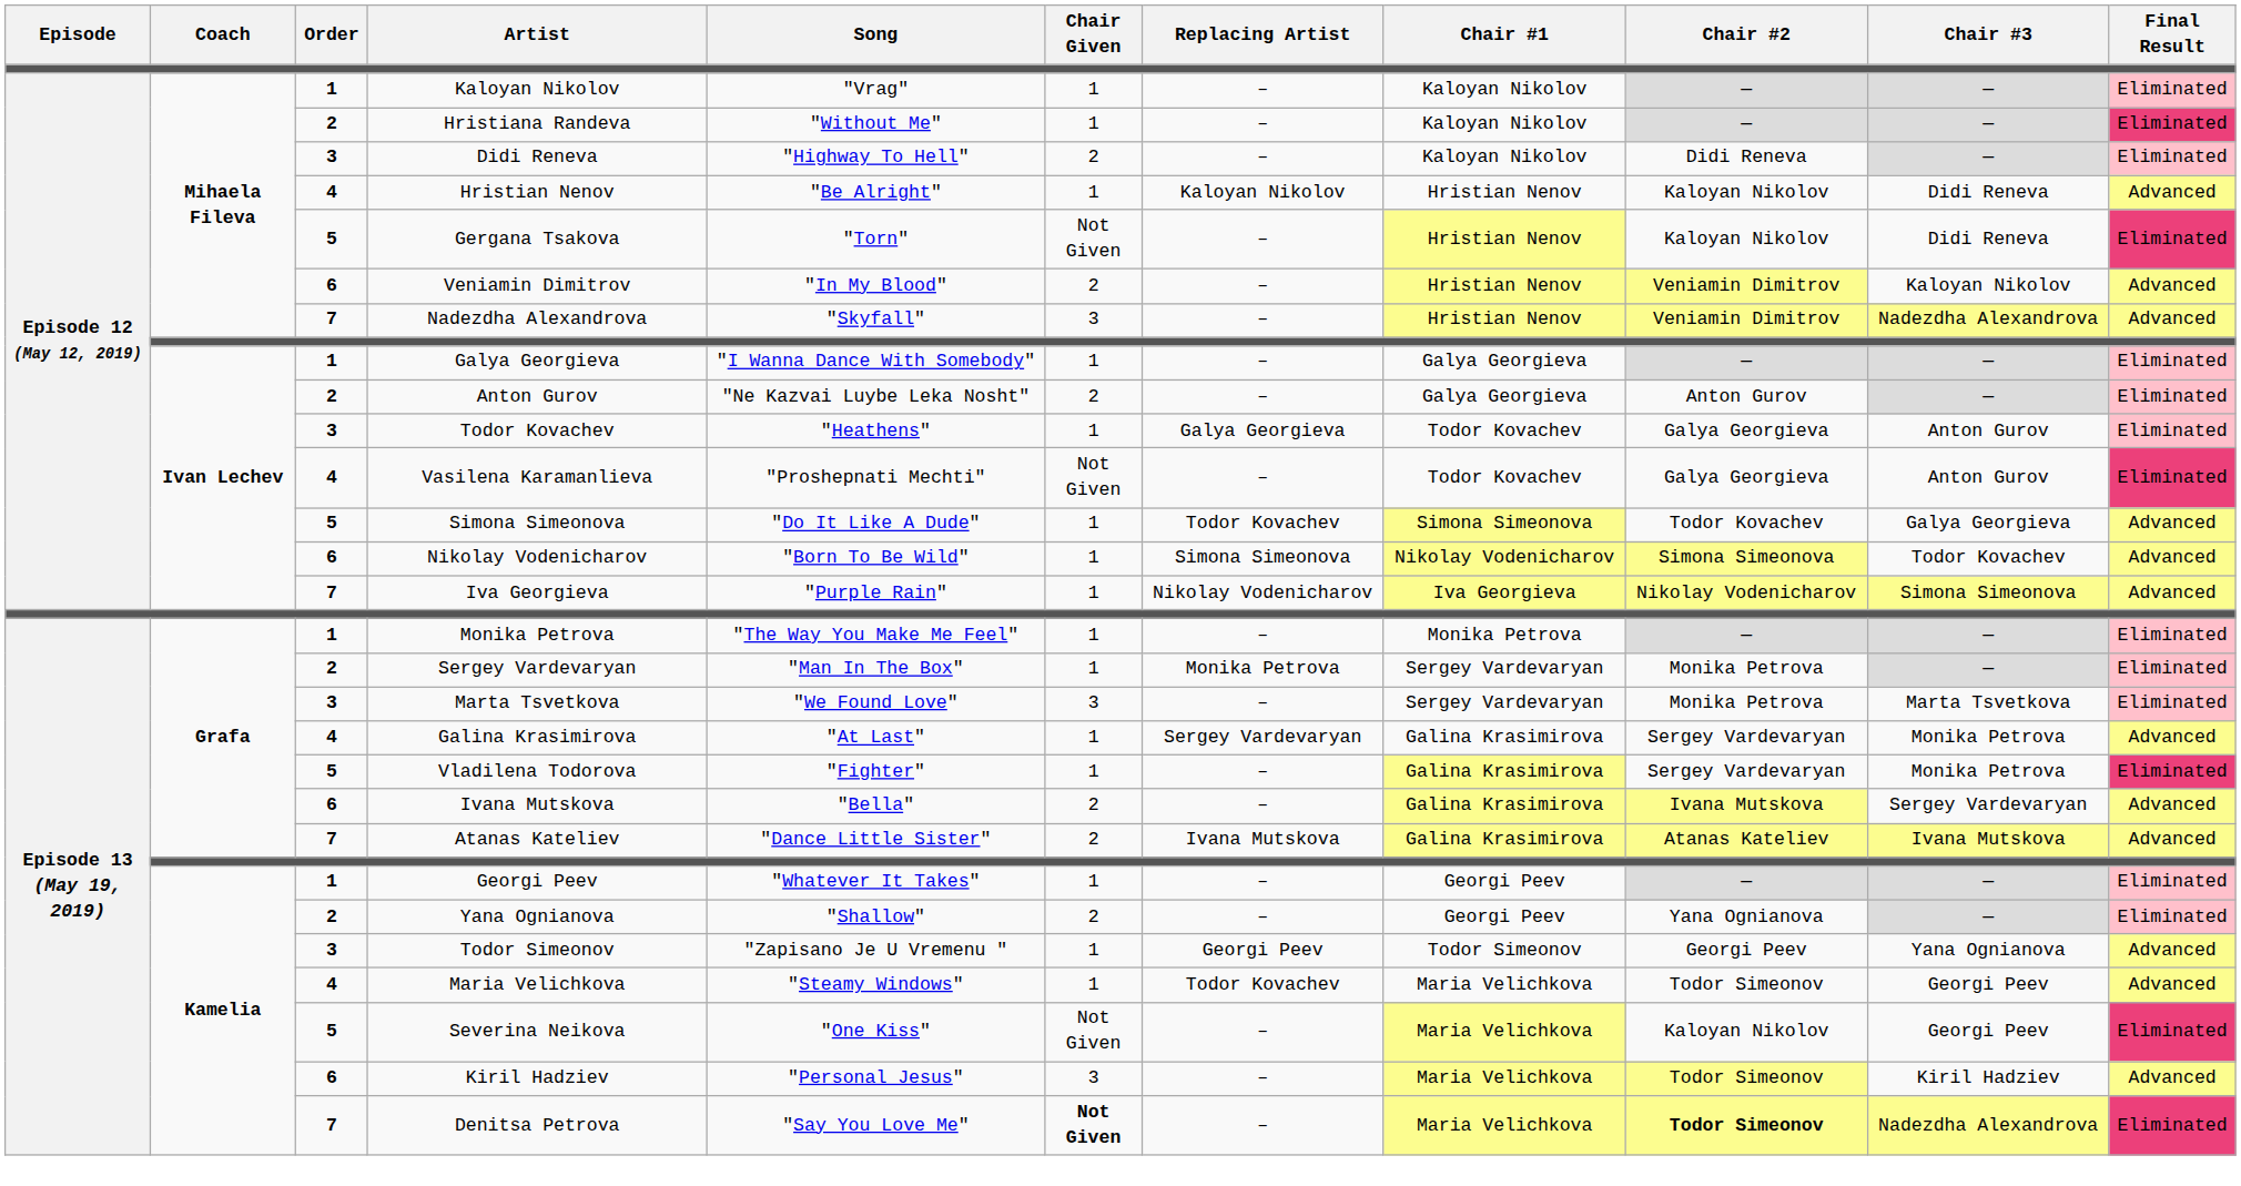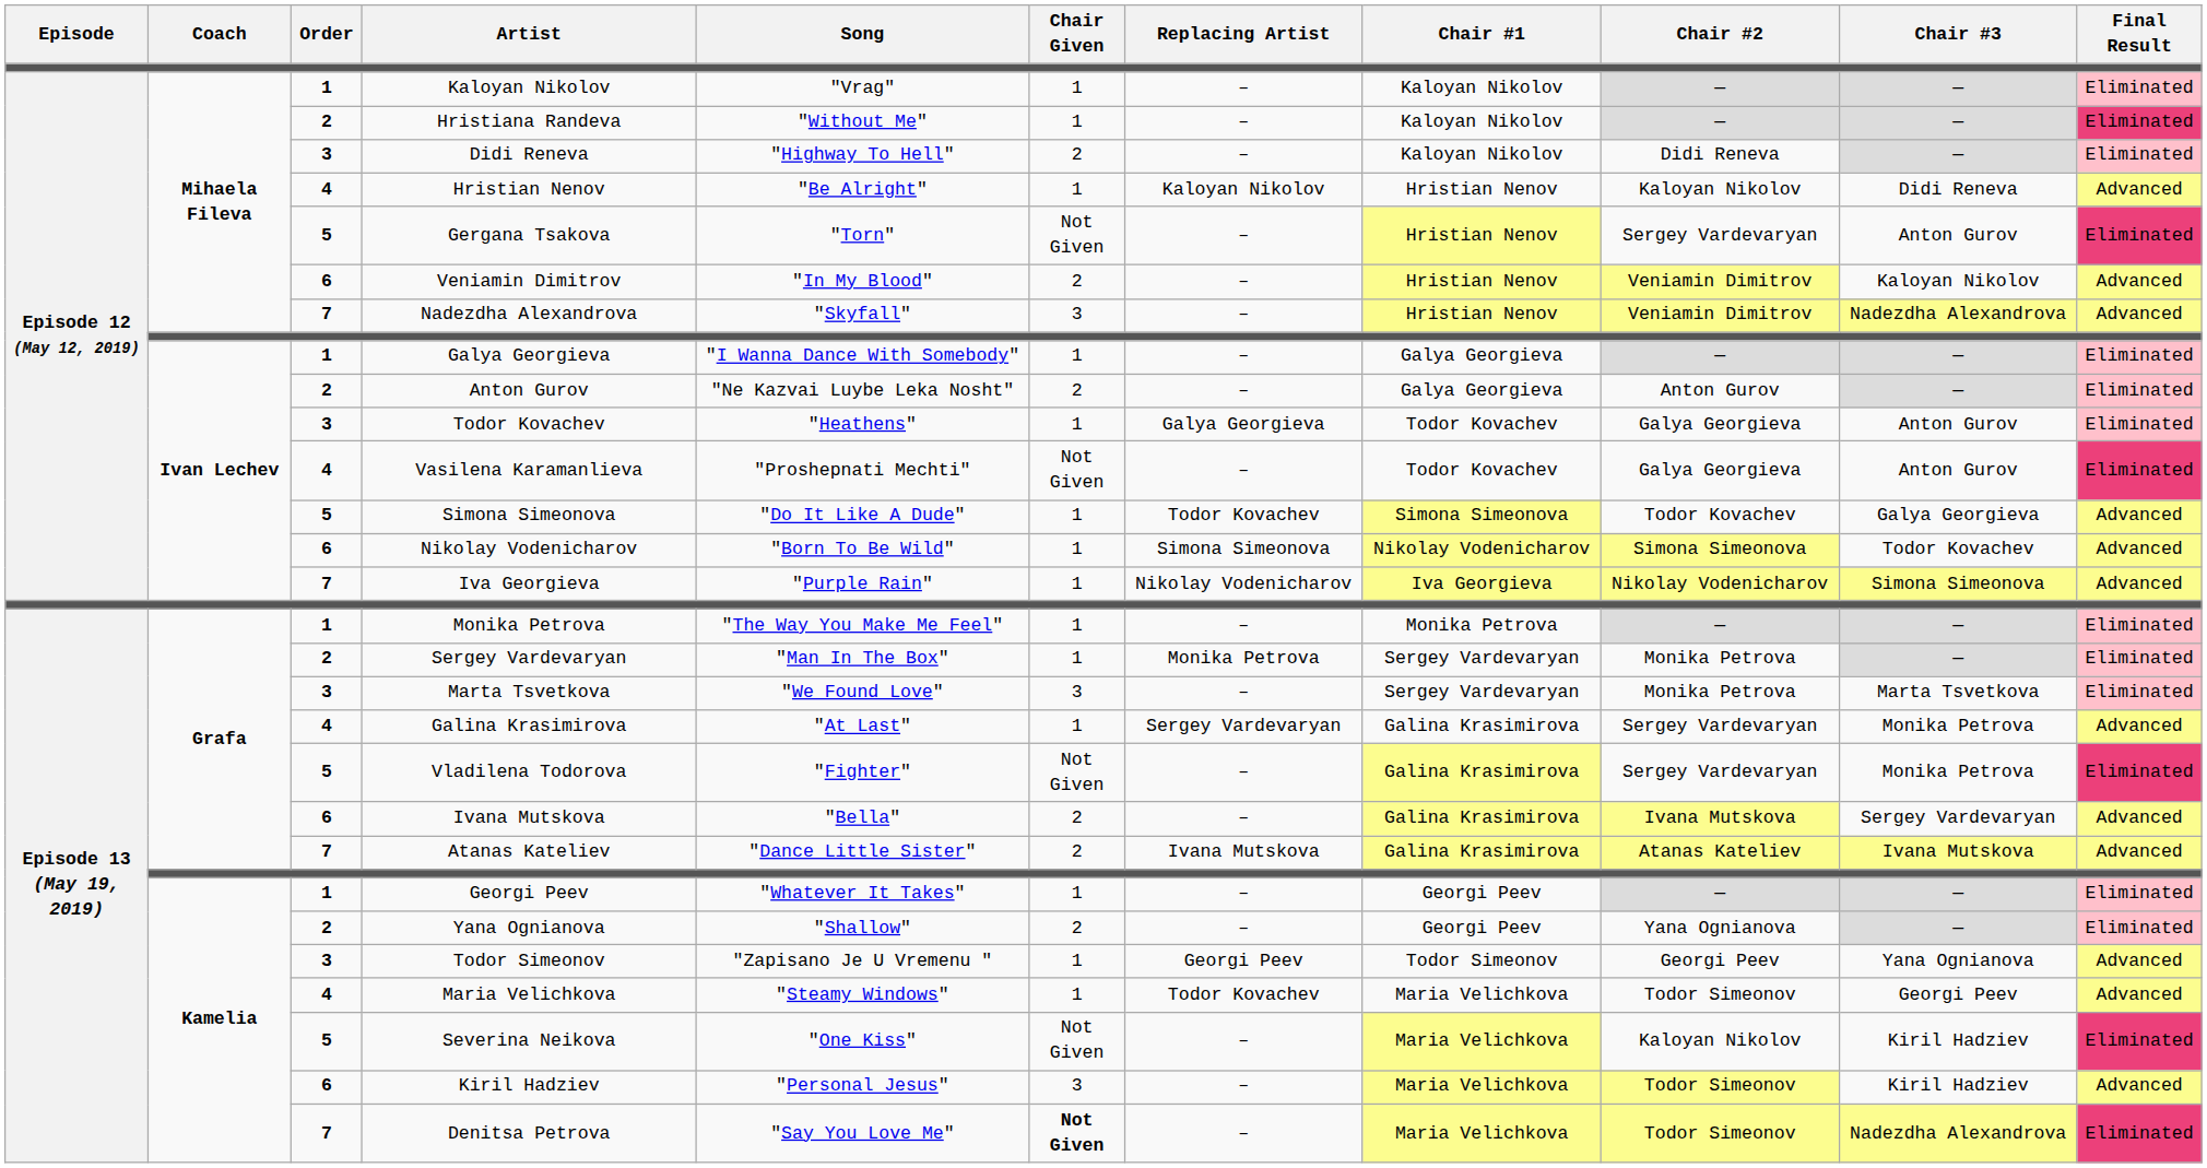Gergana Tsakova | Chair #2: Kaloyan Nikolov -> Sergey Vardevaryan
Gergana Tsakova | Chair #3: Didi Reneva -> Anton Gurov
Vladilena Todorova | Chair Given: 1 -> Not Given
Severina Neikova | Chair #3: Georgi Peev -> Kiril Hadziev
Denitsa Petrova | Chair #2: bold -> normal
